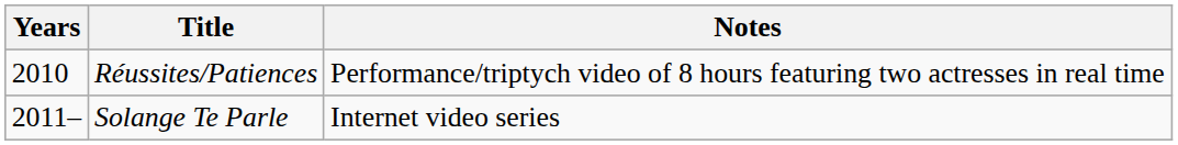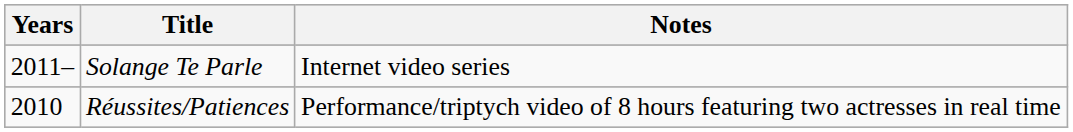rows swapped: Réussites/Patiences <-> Solange Te Parle
